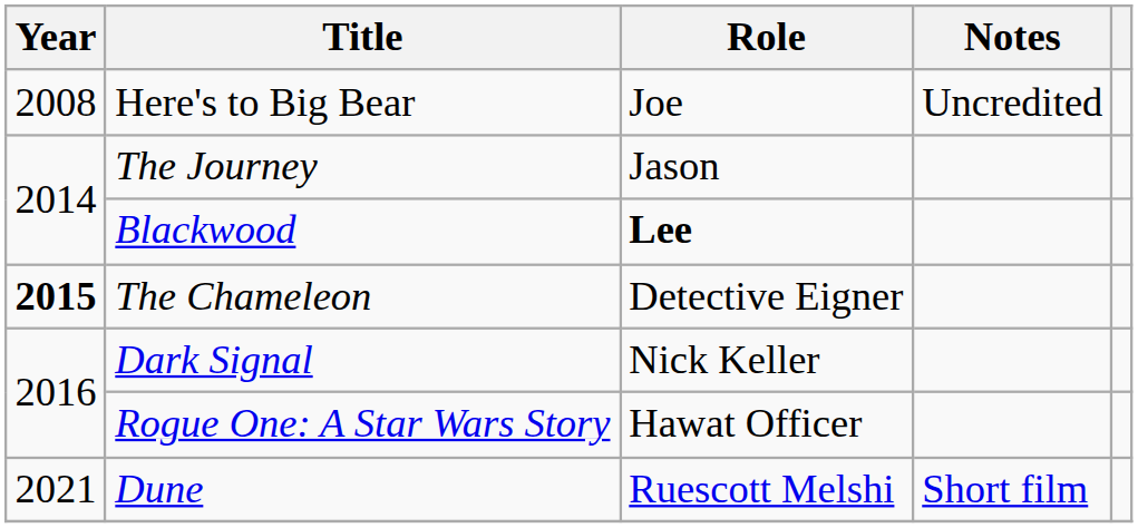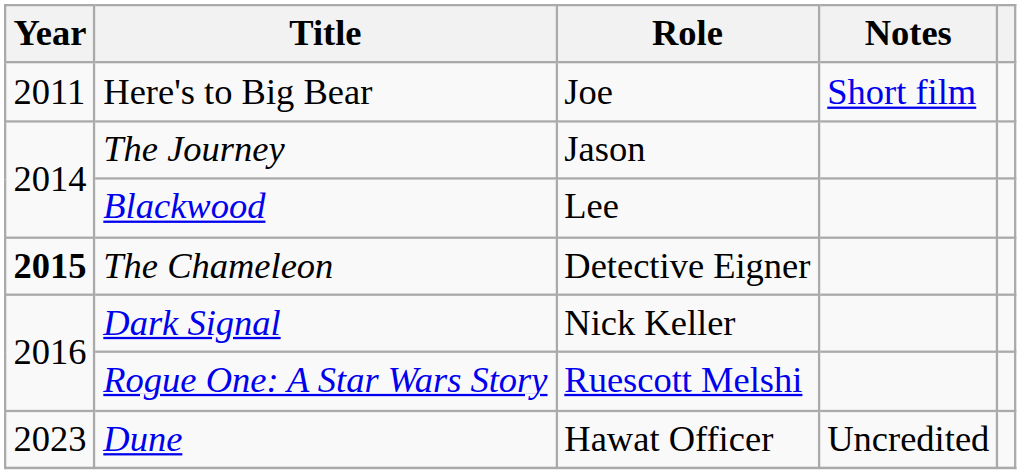Here's to Big Bear | Year: 2008 -> 2011
Here's to Big Bear | Notes: Uncredited -> Short film
Blackwood | Role: bold -> normal
Rogue One: A Star Wars Story | Role: Hawat Officer -> Ruescott Melshi
Dune | Year: 2021 -> 2023
Dune | Role: Ruescott Melshi -> Hawat Officer
Dune | Notes: Short film -> Uncredited
